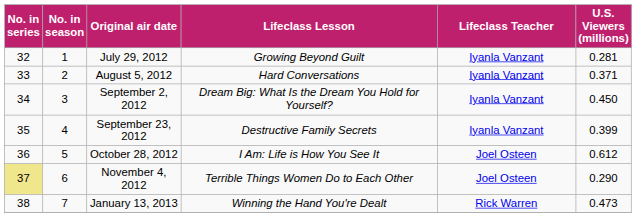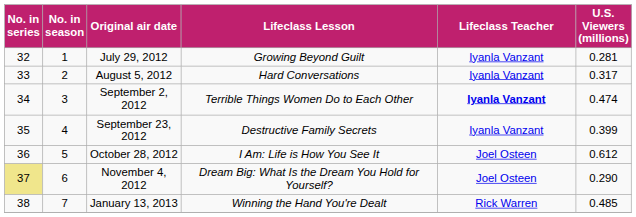August 5, 2012 | U.S. Viewers (millions): 0.371 -> 0.317
September 2, 2012 | Lifeclass Lesson: Dream Big: What Is the Dream You Hold for Yourself? -> Terrible Things Women Do to Each Other
September 2, 2012 | Lifeclass Teacher: normal -> bold
September 2, 2012 | U.S. Viewers (millions): 0.450 -> 0.474
November 4, 2012 | Lifeclass Lesson: Terrible Things Women Do to Each Other -> Dream Big: What Is the Dream You Hold for Yourself?
January 13, 2013 | U.S. Viewers (millions): 0.473 -> 0.485
